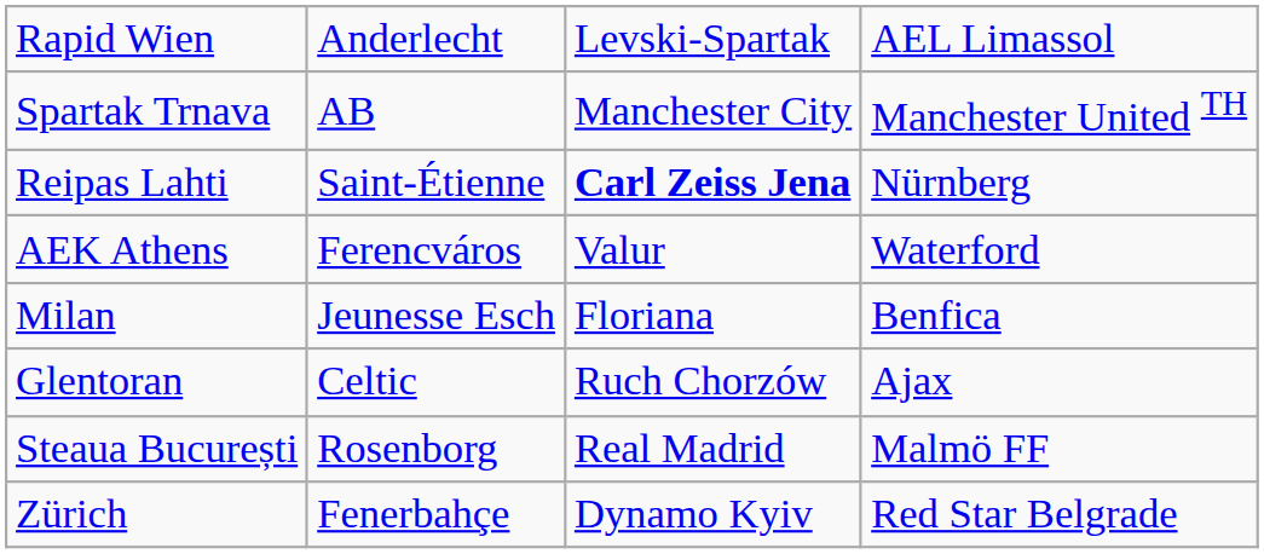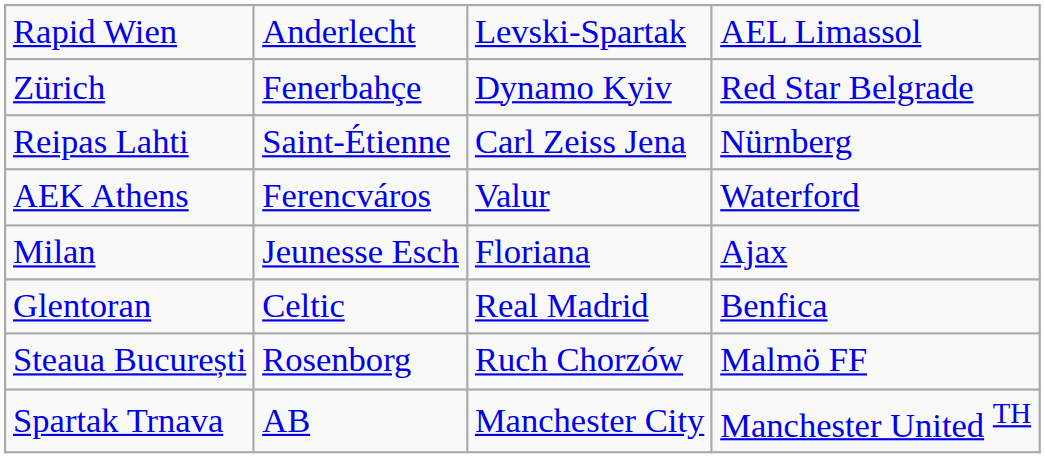rows swapped: Spartak Trnava <-> Zürich
Reipas Lahti | column 3: bold -> normal
Milan | column 4: Benfica -> Ajax
Glentoran | column 3: Ruch Chorzów -> Real Madrid
Glentoran | column 4: Ajax -> Benfica
Steaua București | column 3: Real Madrid -> Ruch Chorzów
